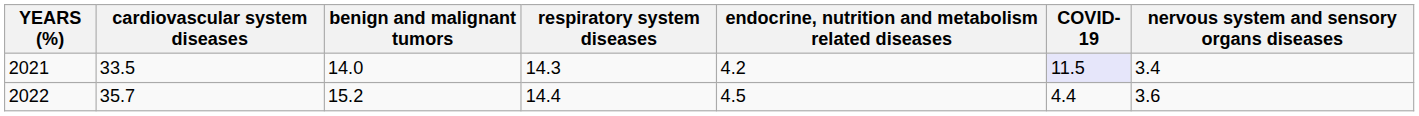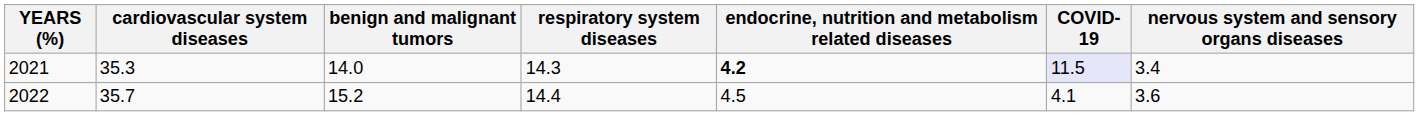2021 | cardiovascular system diseases: 33.5 -> 35.3
2021 | endocrine, nutrition and metabolism related diseases: normal -> bold
2022 | COVID-19: 4.4 -> 4.1
